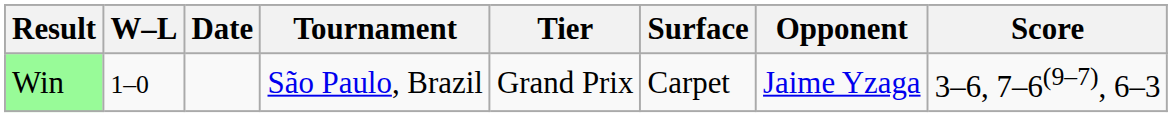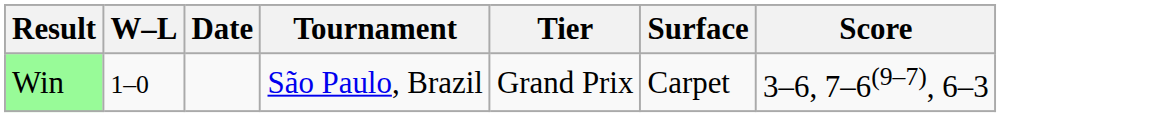- column: Opponent | Jaime Yzaga
